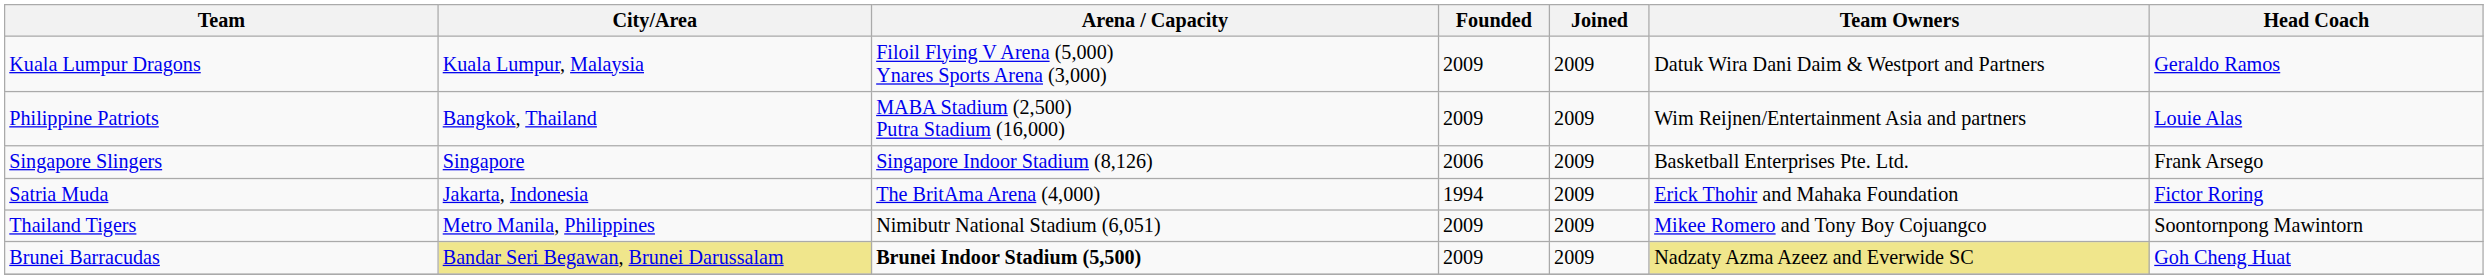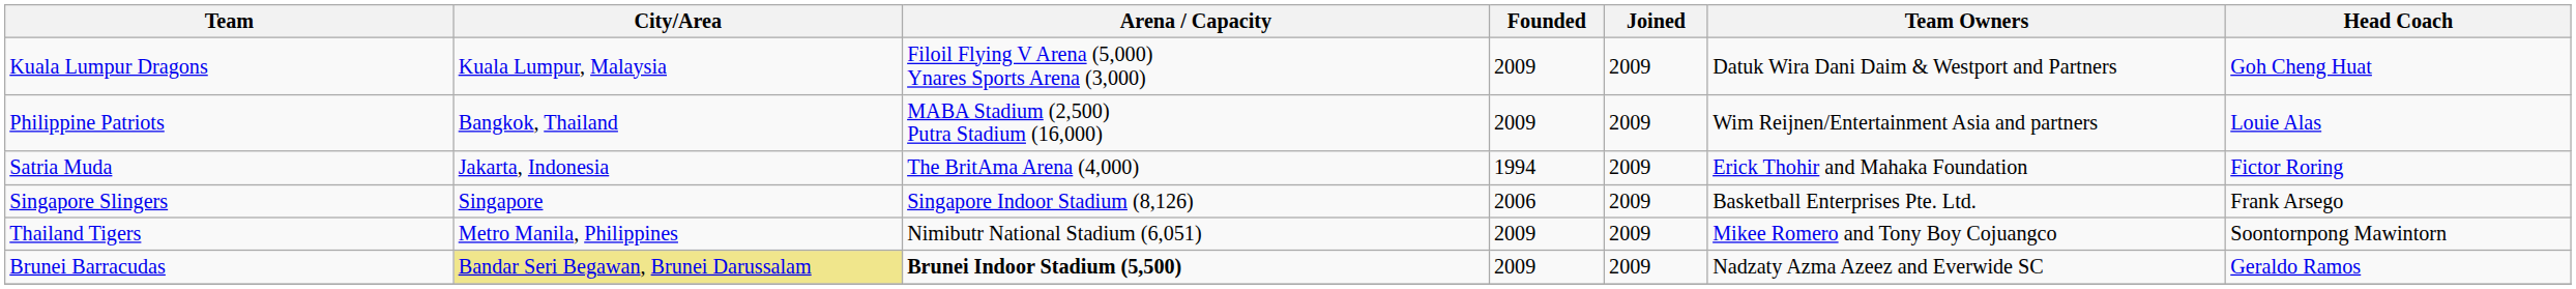Kuala Lumpur Dragons | Head Coach: Geraldo Ramos -> Goh Cheng Huat
rows swapped: Satria Muda <-> Singapore Slingers
Brunei Barracudas | Team Owners: khaki background -> no background
Brunei Barracudas | Head Coach: Goh Cheng Huat -> Geraldo Ramos
